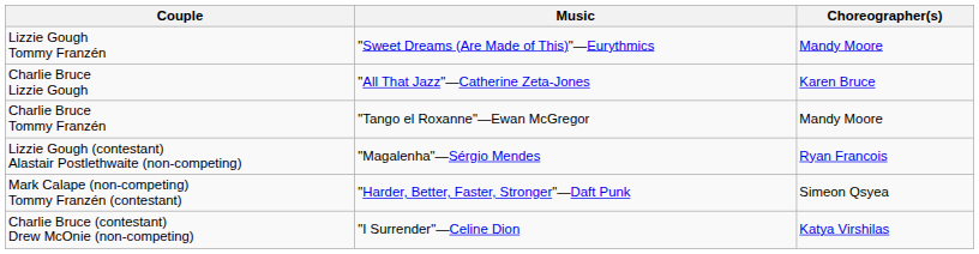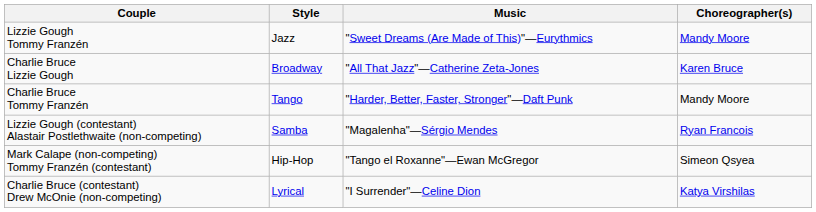+ column: Style | Jazz | Broadway | Tango | Samba | Hip-Hop | Lyrical
Charlie Bruce Tommy Franzén | Music: "Tango el Roxanne"—Ewan McGregor -> "Harder, Better, Faster, Stronger"—Daft Punk
Mark Calape (non-competing) Tommy Franzén (contestant) | Music: "Harder, Better, Faster, Stronger"—Daft Punk -> "Tango el Roxanne"—Ewan McGregor
